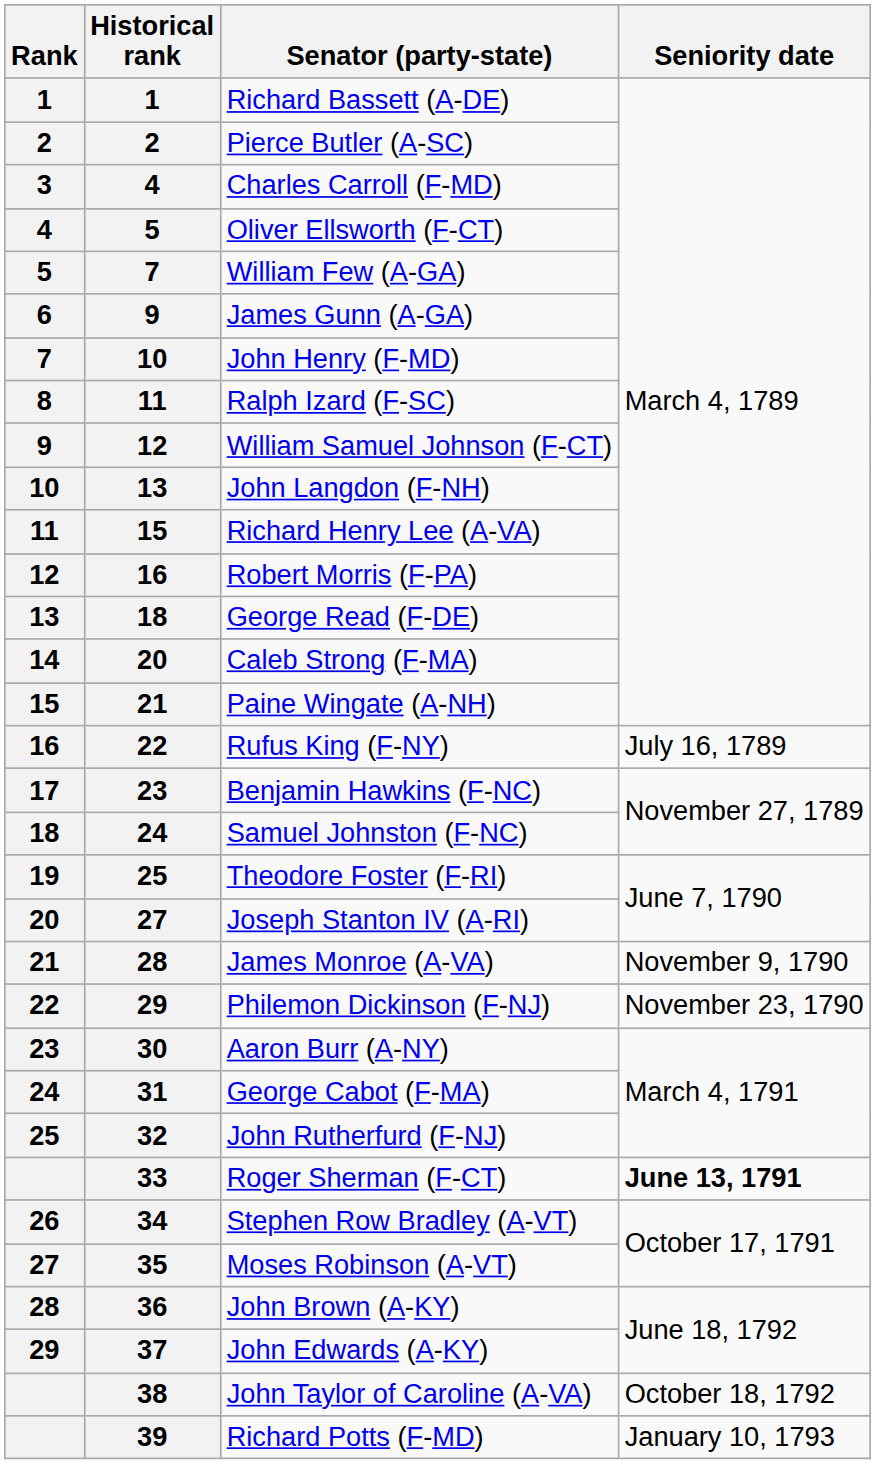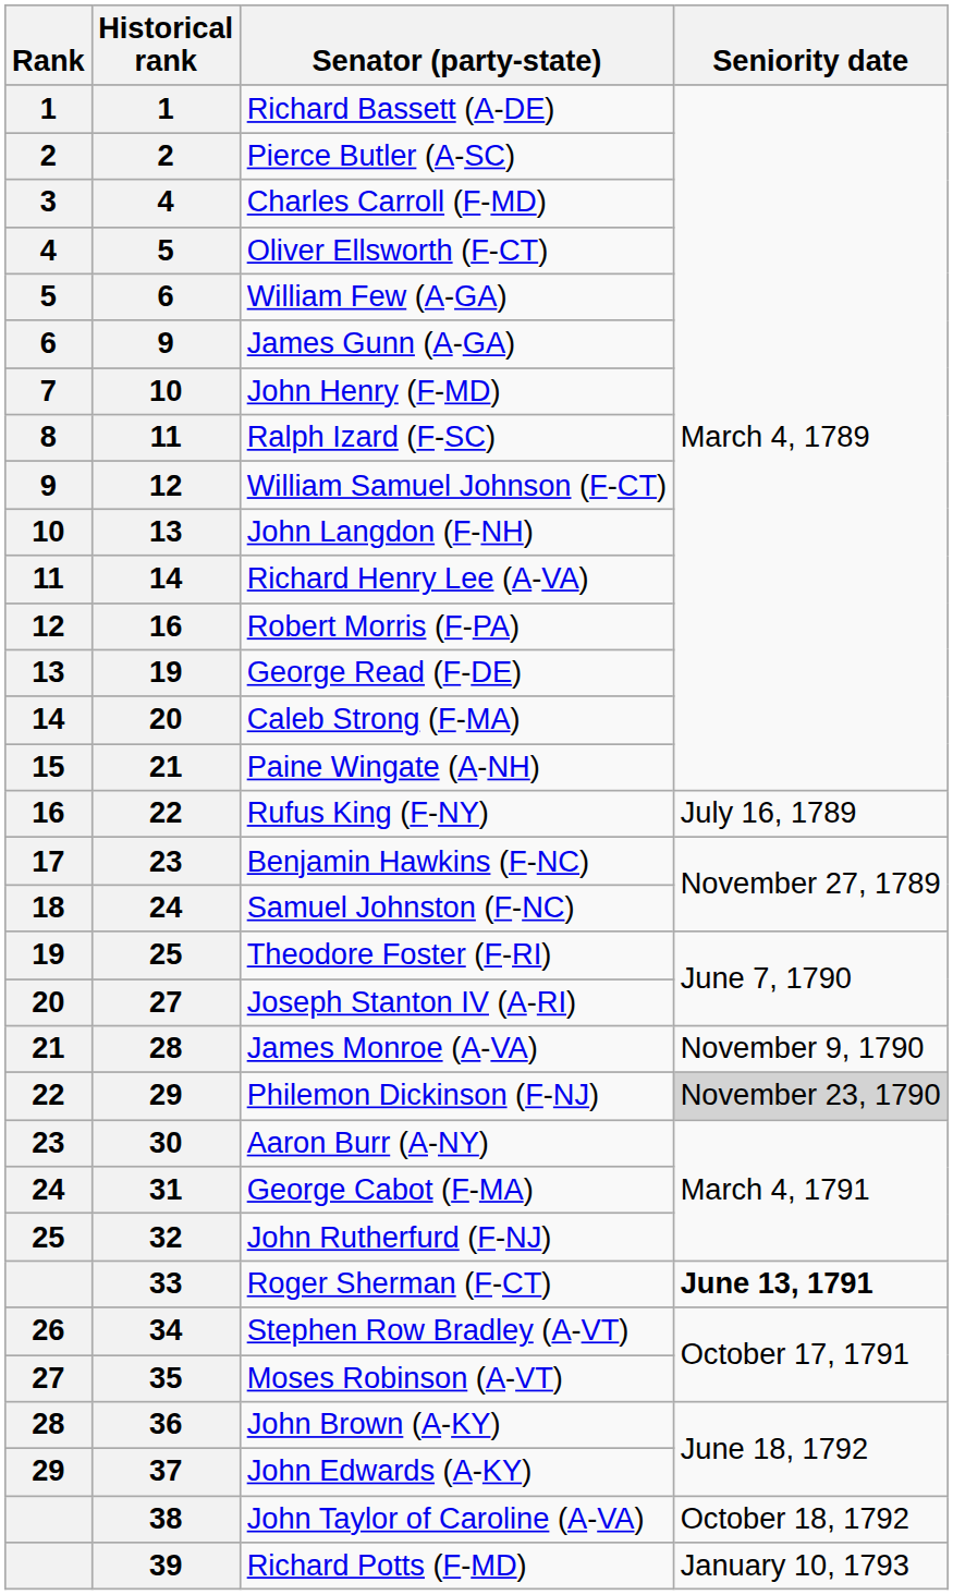William Few (A-GA) | Historical rank: 7 -> 6
Richard Henry Lee (A-VA) | Historical rank: 15 -> 14
George Read (F-DE) | Historical rank: 18 -> 19
Philemon Dickinson (F-NJ) | Seniority date: no background -> lightgrey background
